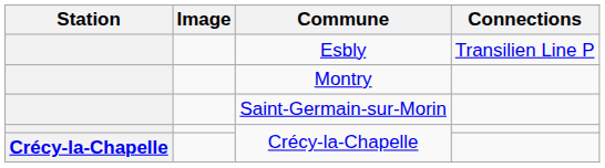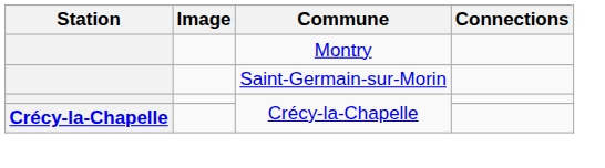- row: Esbly | Transilien Line P
